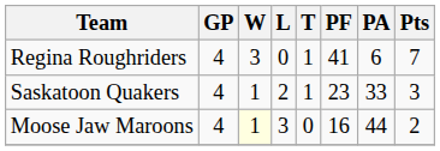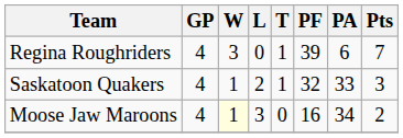Regina Roughriders | PF: 41 -> 39
Saskatoon Quakers | PF: 23 -> 32
Moose Jaw Maroons | PA: 44 -> 34
